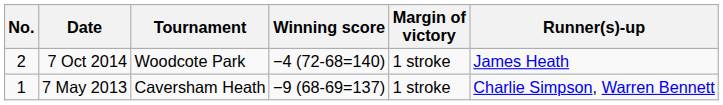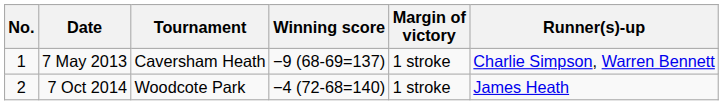rows swapped: 7 May 2013 <-> 7 Oct 2014
